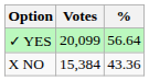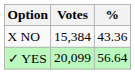rows swapped: ✓ YES <-> X NO
